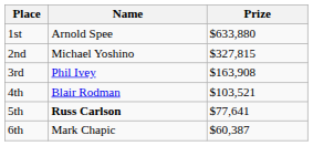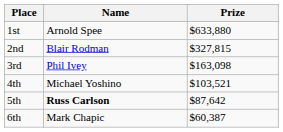2nd | Name: Michael Yoshino -> Blair Rodman
3rd | Prize: $163,908 -> $163,098
4th | Name: Blair Rodman -> Michael Yoshino
5th | Prize: $77,641 -> $87,642
